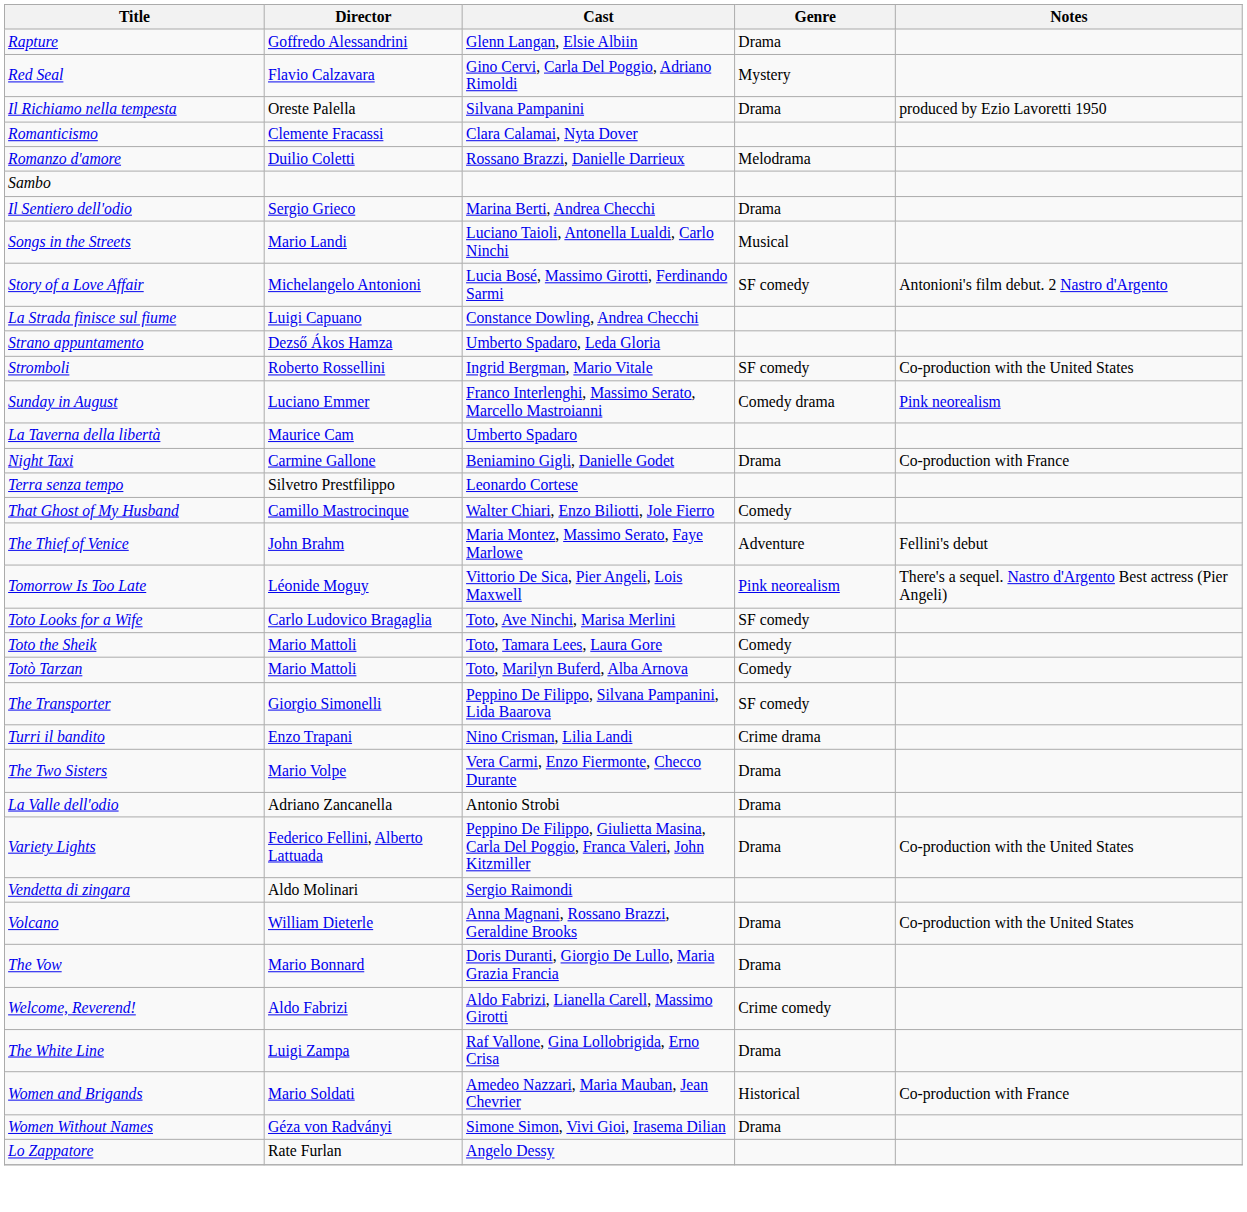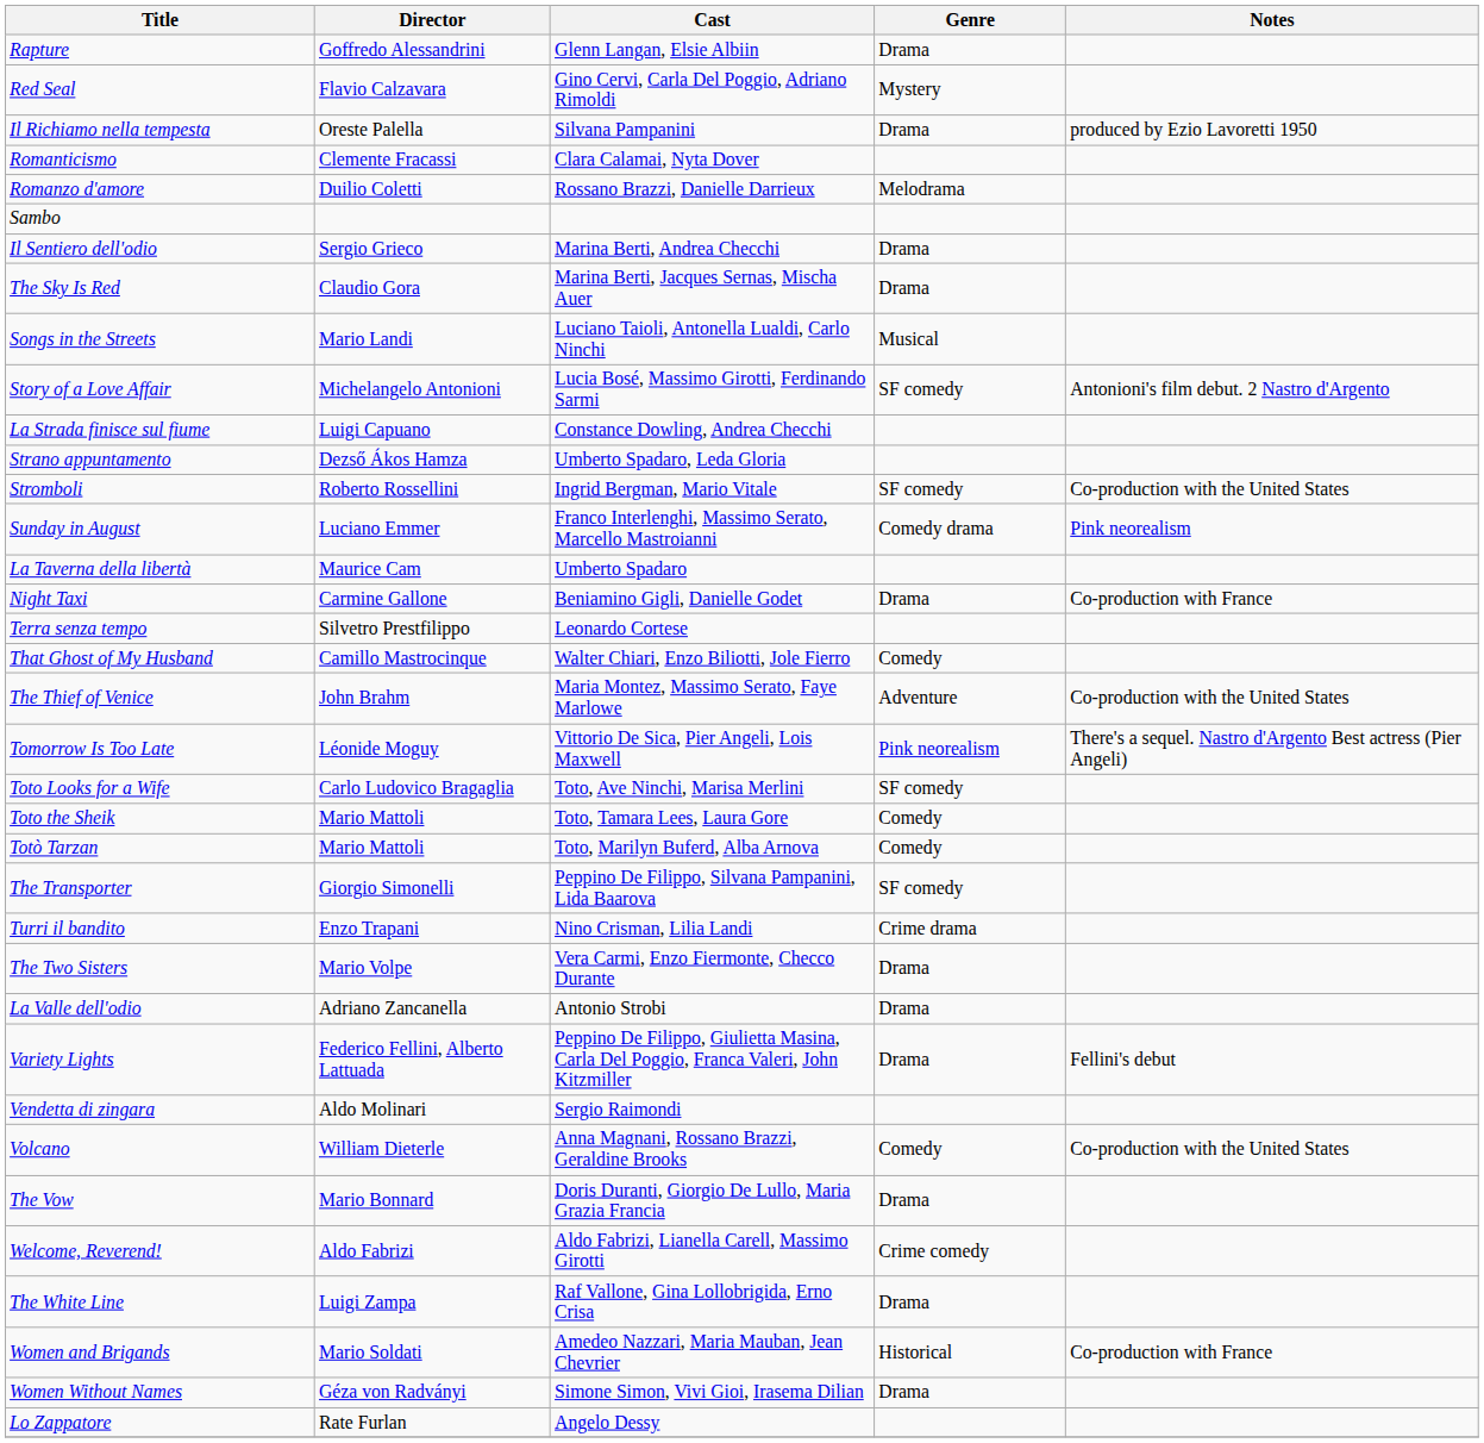+ row: The Sky Is Red | Claudio Gora | Marina Berti, Jacques Sernas, Mischa Auer | Drama
The Thief of Venice | Notes: Fellini's debut -> Co-production with the United States
Variety Lights | Notes: Co-production with the United States -> Fellini's debut
Volcano | Genre: Drama -> Comedy
